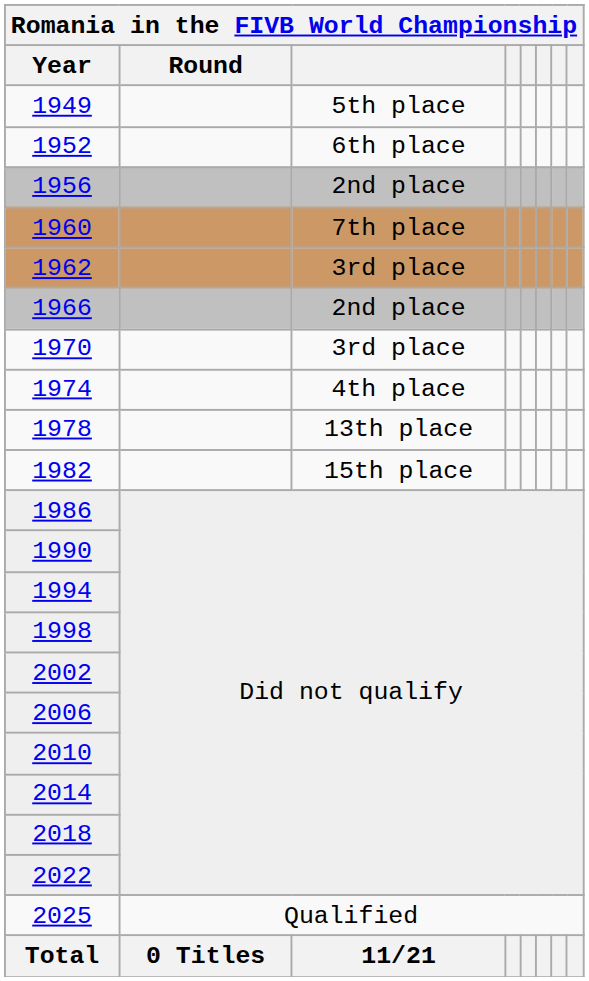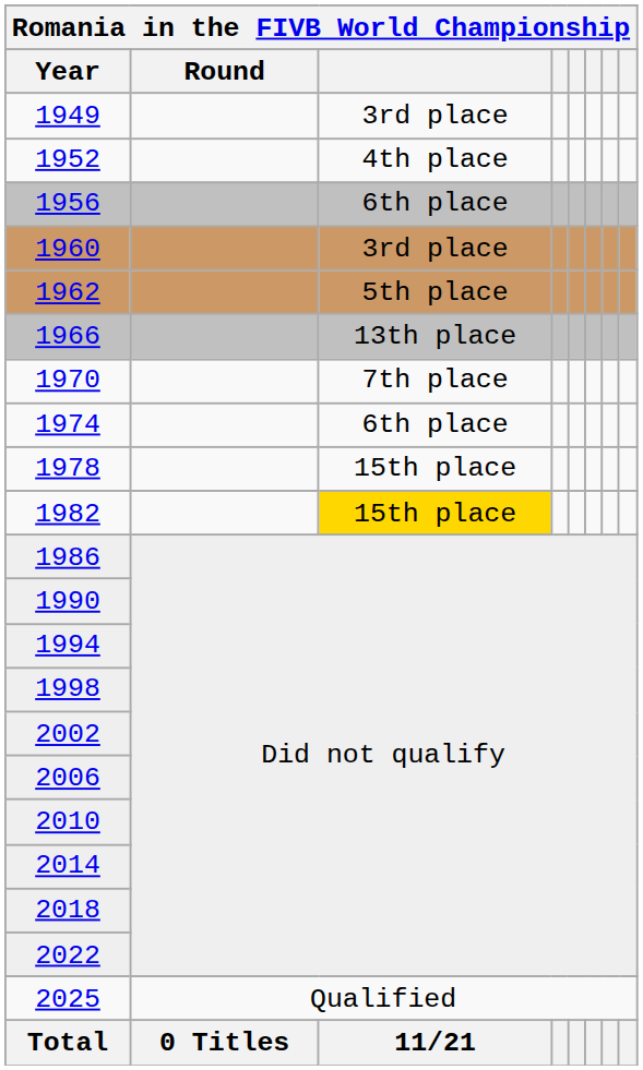1949 | column 3: 5th place -> 3rd place
1952 | column 3: 6th place -> 4th place
1956 | column 3: 2nd place -> 6th place
1960 | column 3: 7th place -> 3rd place
1962 | column 3: 3rd place -> 5th place
1966 | column 3: 2nd place -> 13th place
1970 | column 3: 3rd place -> 7th place
1974 | column 3: 4th place -> 6th place
1978 | column 3: 13th place -> 15th place
1982 | column 3: no background -> gold background
